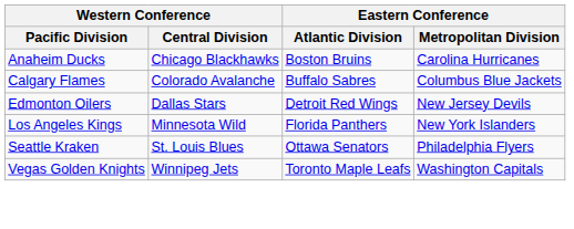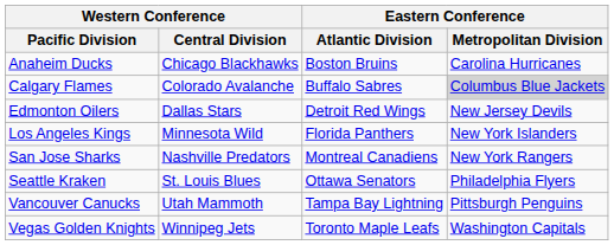Calgary Flames | Eastern Conference / Metropolitan Division: no background -> lightgrey background
+ row: San Jose Sharks | Nashville Predators | Montreal Canadiens | New York Rangers
+ row: Vancouver Canucks | Utah Mammoth | Tampa Bay Lightning | Pittsburgh Penguins
